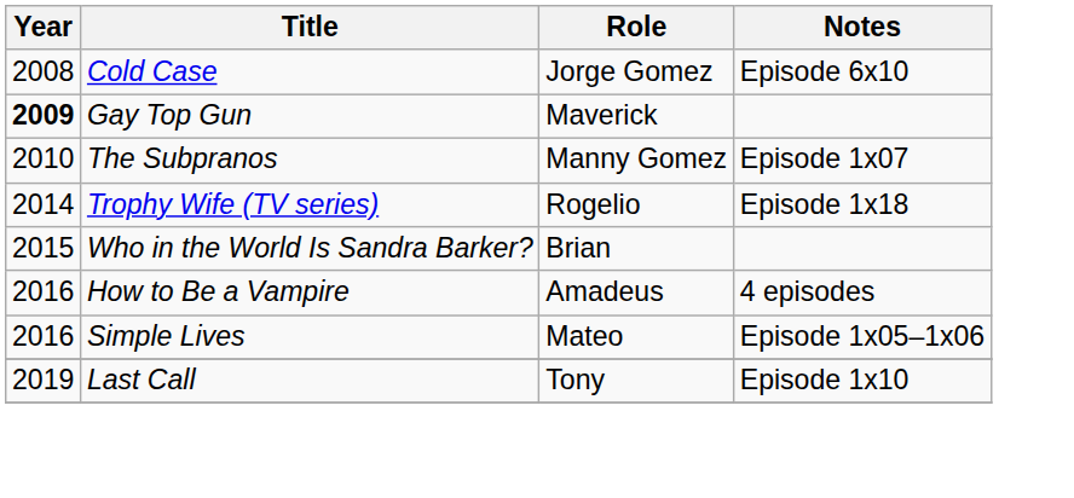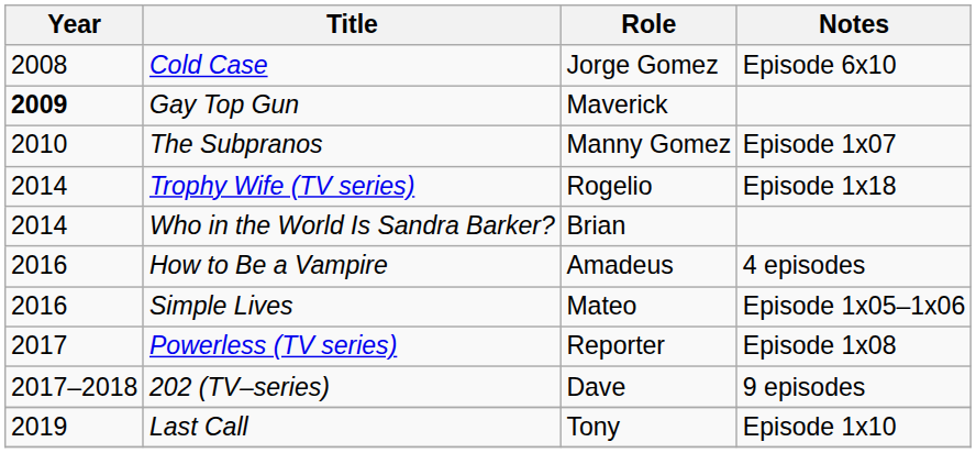Who in the World Is Sandra Barker? | Year: 2015 -> 2014
+ row: 2017 | Powerless (TV series) | Reporter | Episode 1x08
+ row: 2017–2018 | 202 (TV–series) | Dave | 9 episodes
